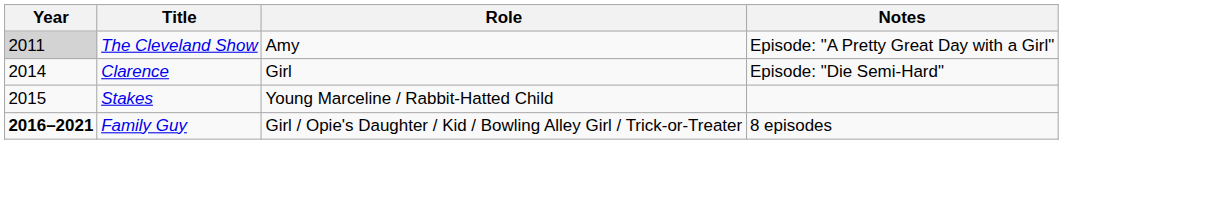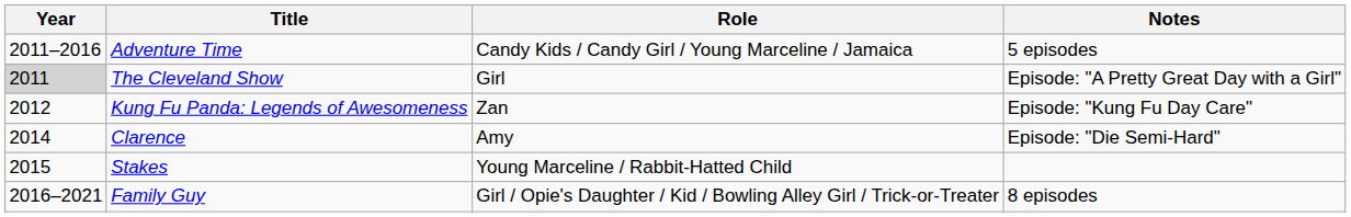+ row: 2011–2016 | Adventure Time | Candy Kids / Candy Girl / Young Marceline / Jamaica | 5 episodes
The Cleveland Show | Role: Amy -> Girl
+ row: 2012 | Kung Fu Panda: Legends of Awesomeness | Zan | Episode: "Kung Fu Day Care"
Clarence | Role: Girl -> Amy
Family Guy | Year: bold -> normal
